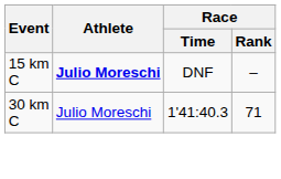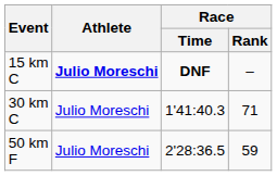15 km C | Race / Time: normal -> bold
+ row: 50 km F | Julio Moreschi | 2'28:36.5 | 59
